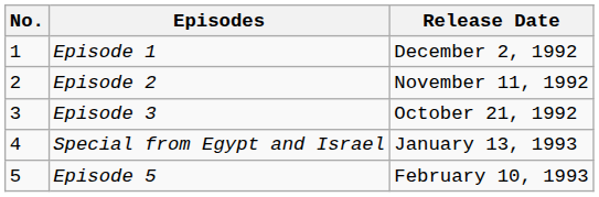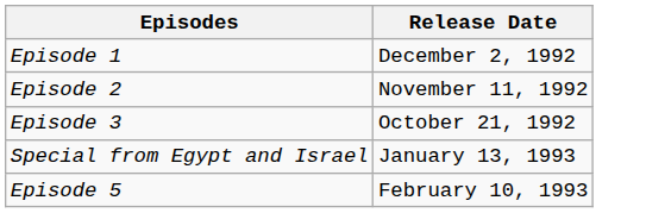- column: No. | 1 | 2 | 3 | 4 | 5
